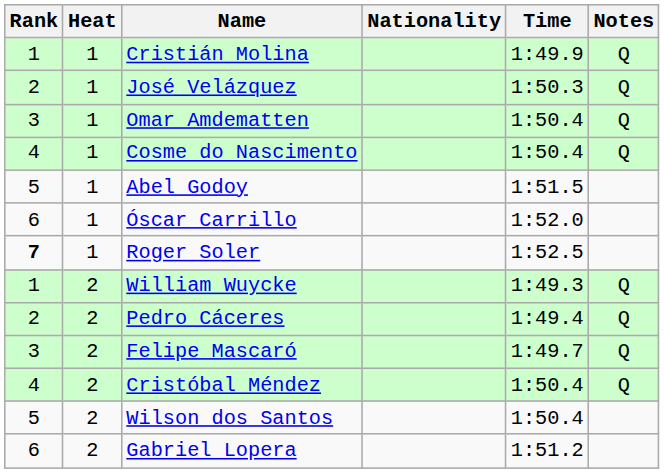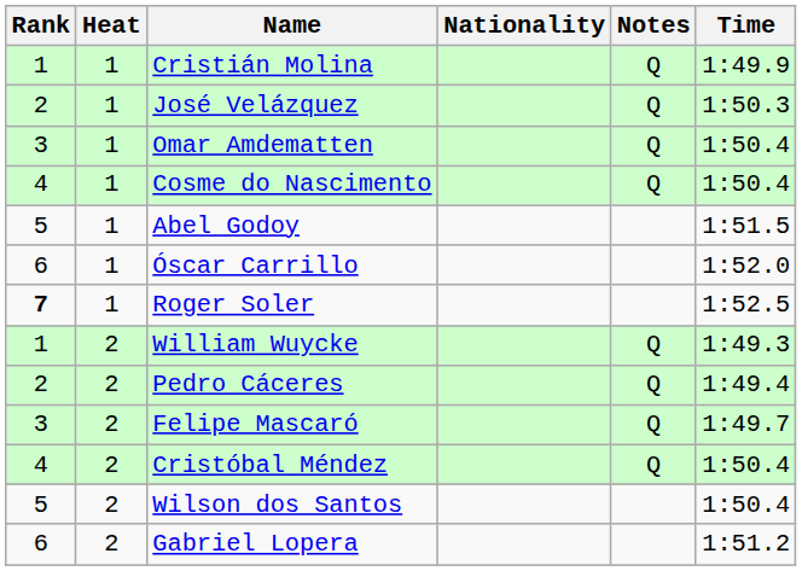columns swapped: Time <-> Notes
